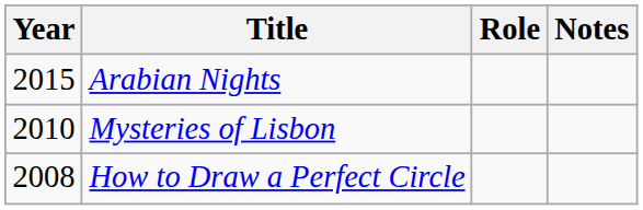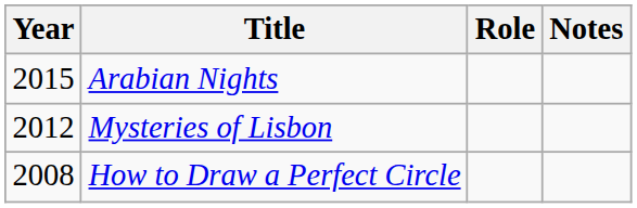Mysteries of Lisbon | Year: 2010 -> 2012
